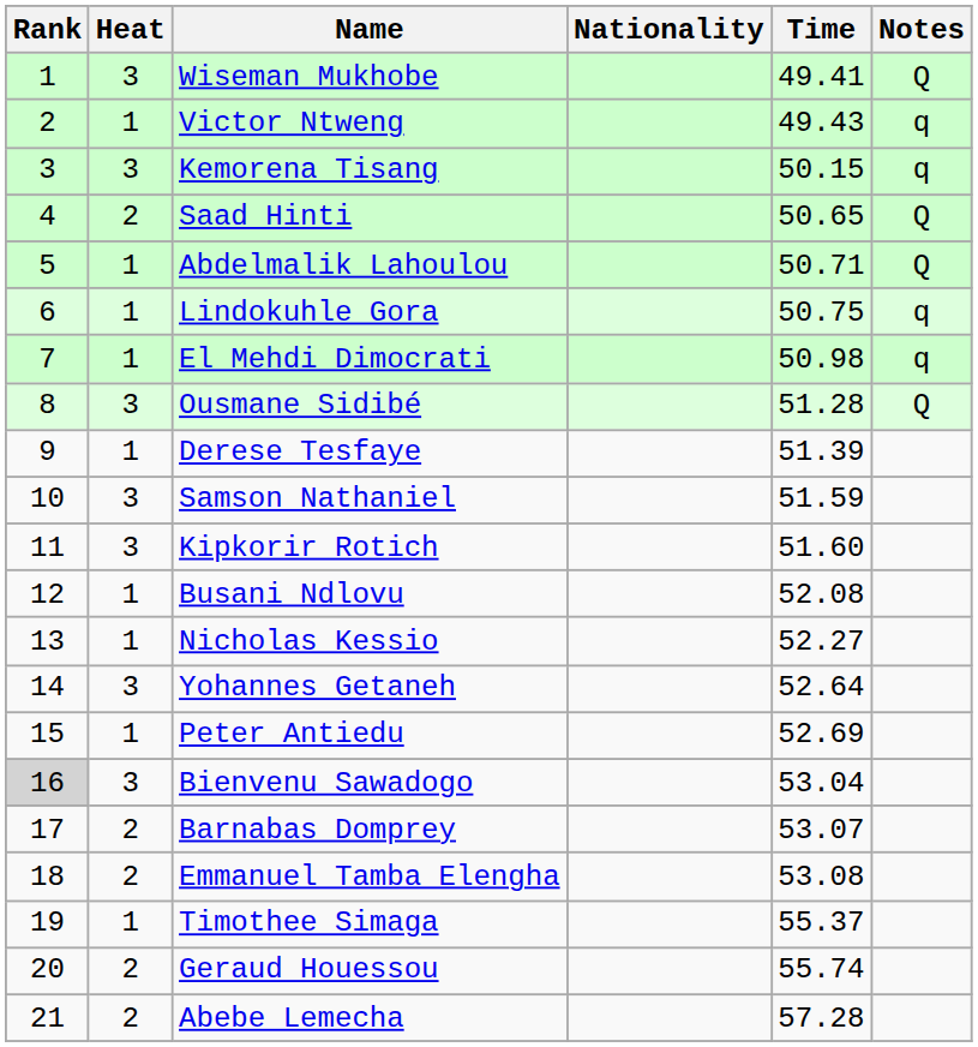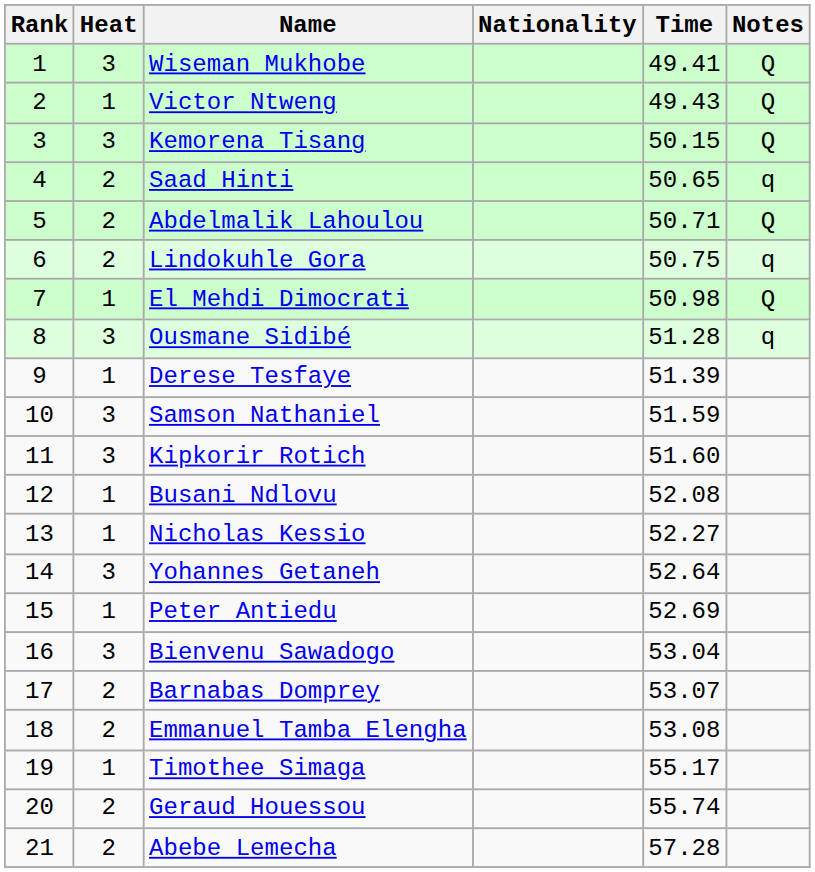Victor Ntweng | Notes: q -> Q
Kemorena Tisang | Notes: q -> Q
Saad Hinti | Notes: Q -> q
Abdelmalik Lahoulou | Heat: 1 -> 2
Lindokuhle Gora | Heat: 1 -> 2
El Mehdi Dimocrati | Notes: q -> Q
Ousmane Sidibé | Notes: Q -> q
Bienvenu Sawadogo | Rank: lightgrey background -> no background
Timothee Simaga | Time: 55.37 -> 55.17
